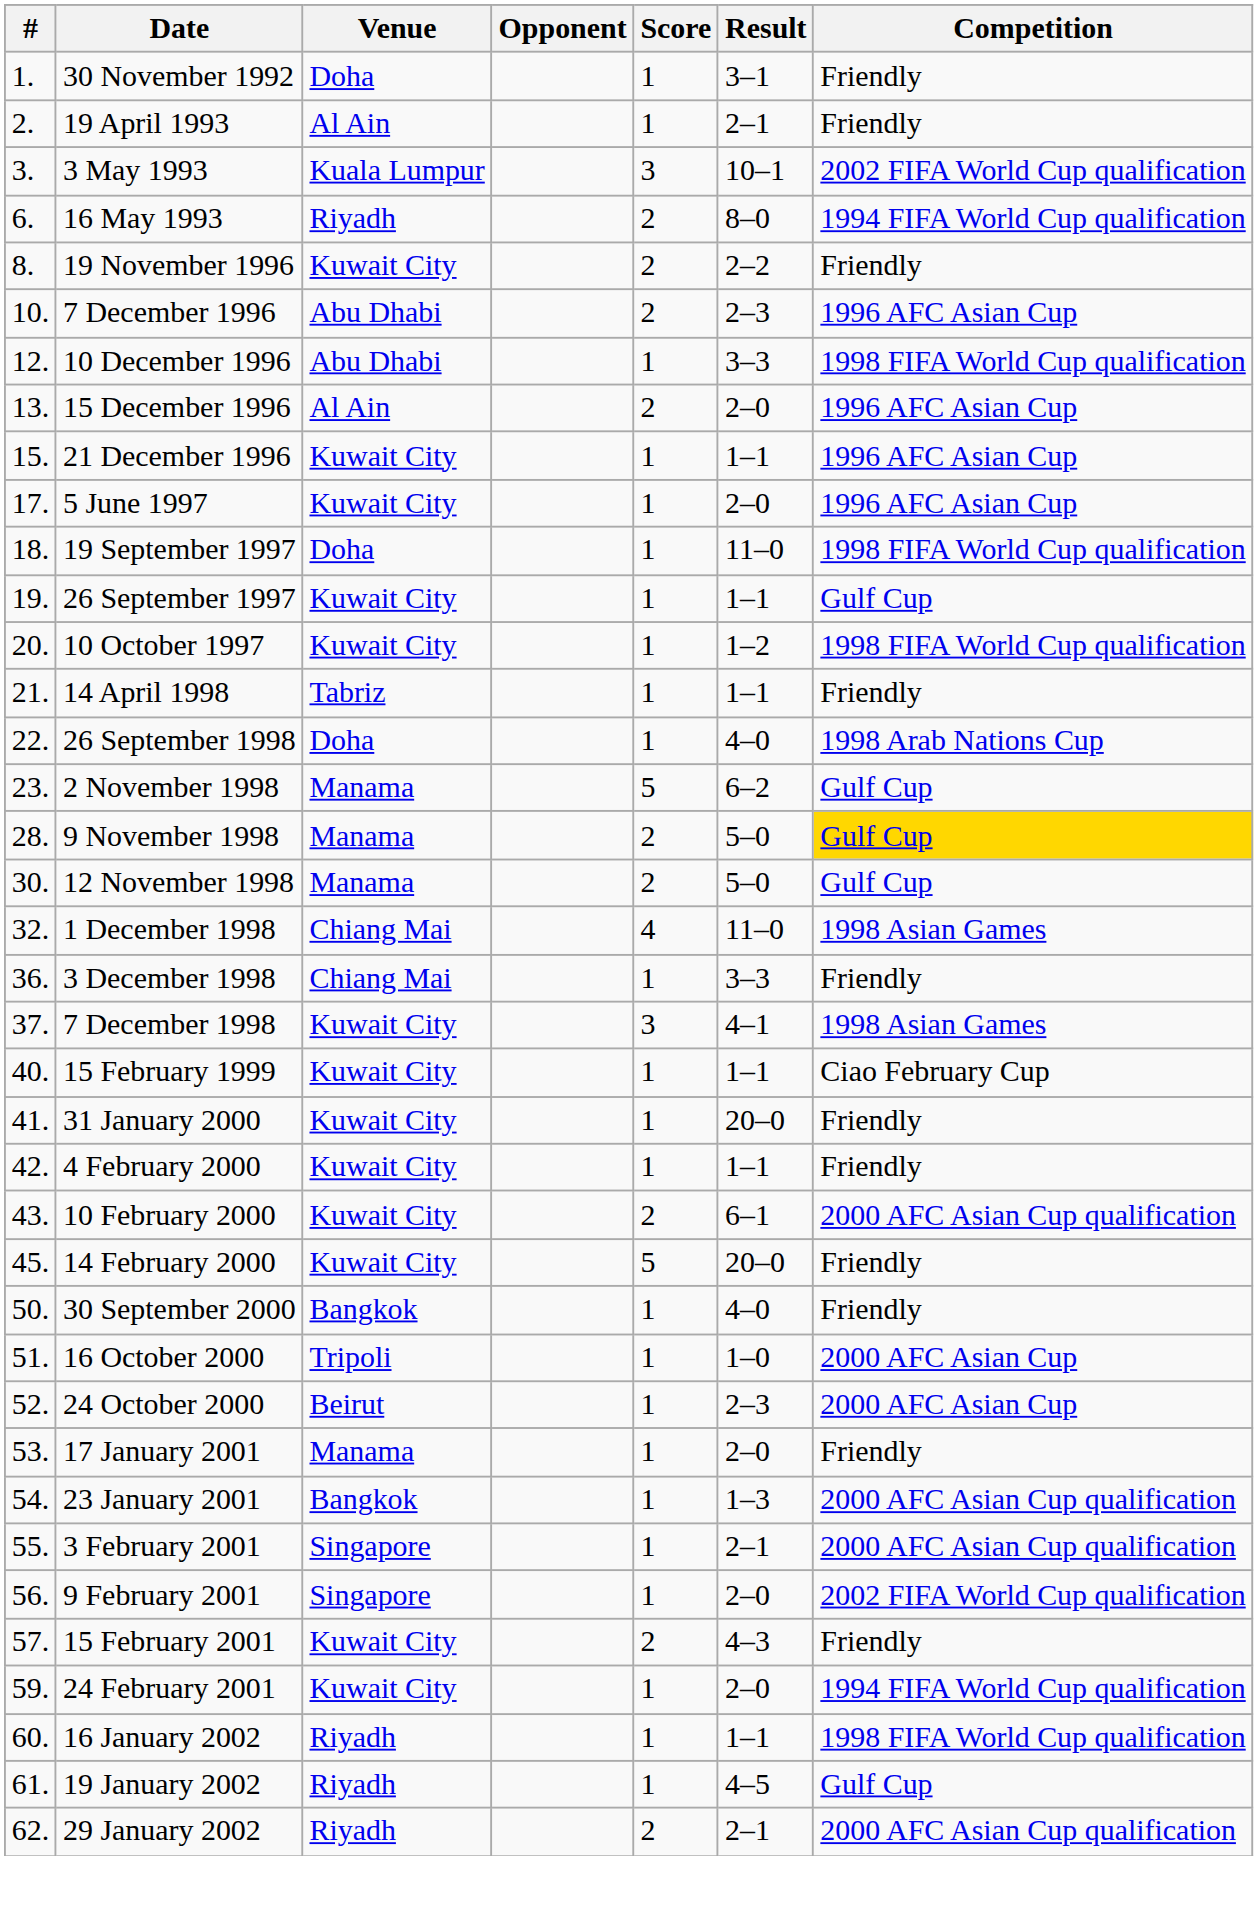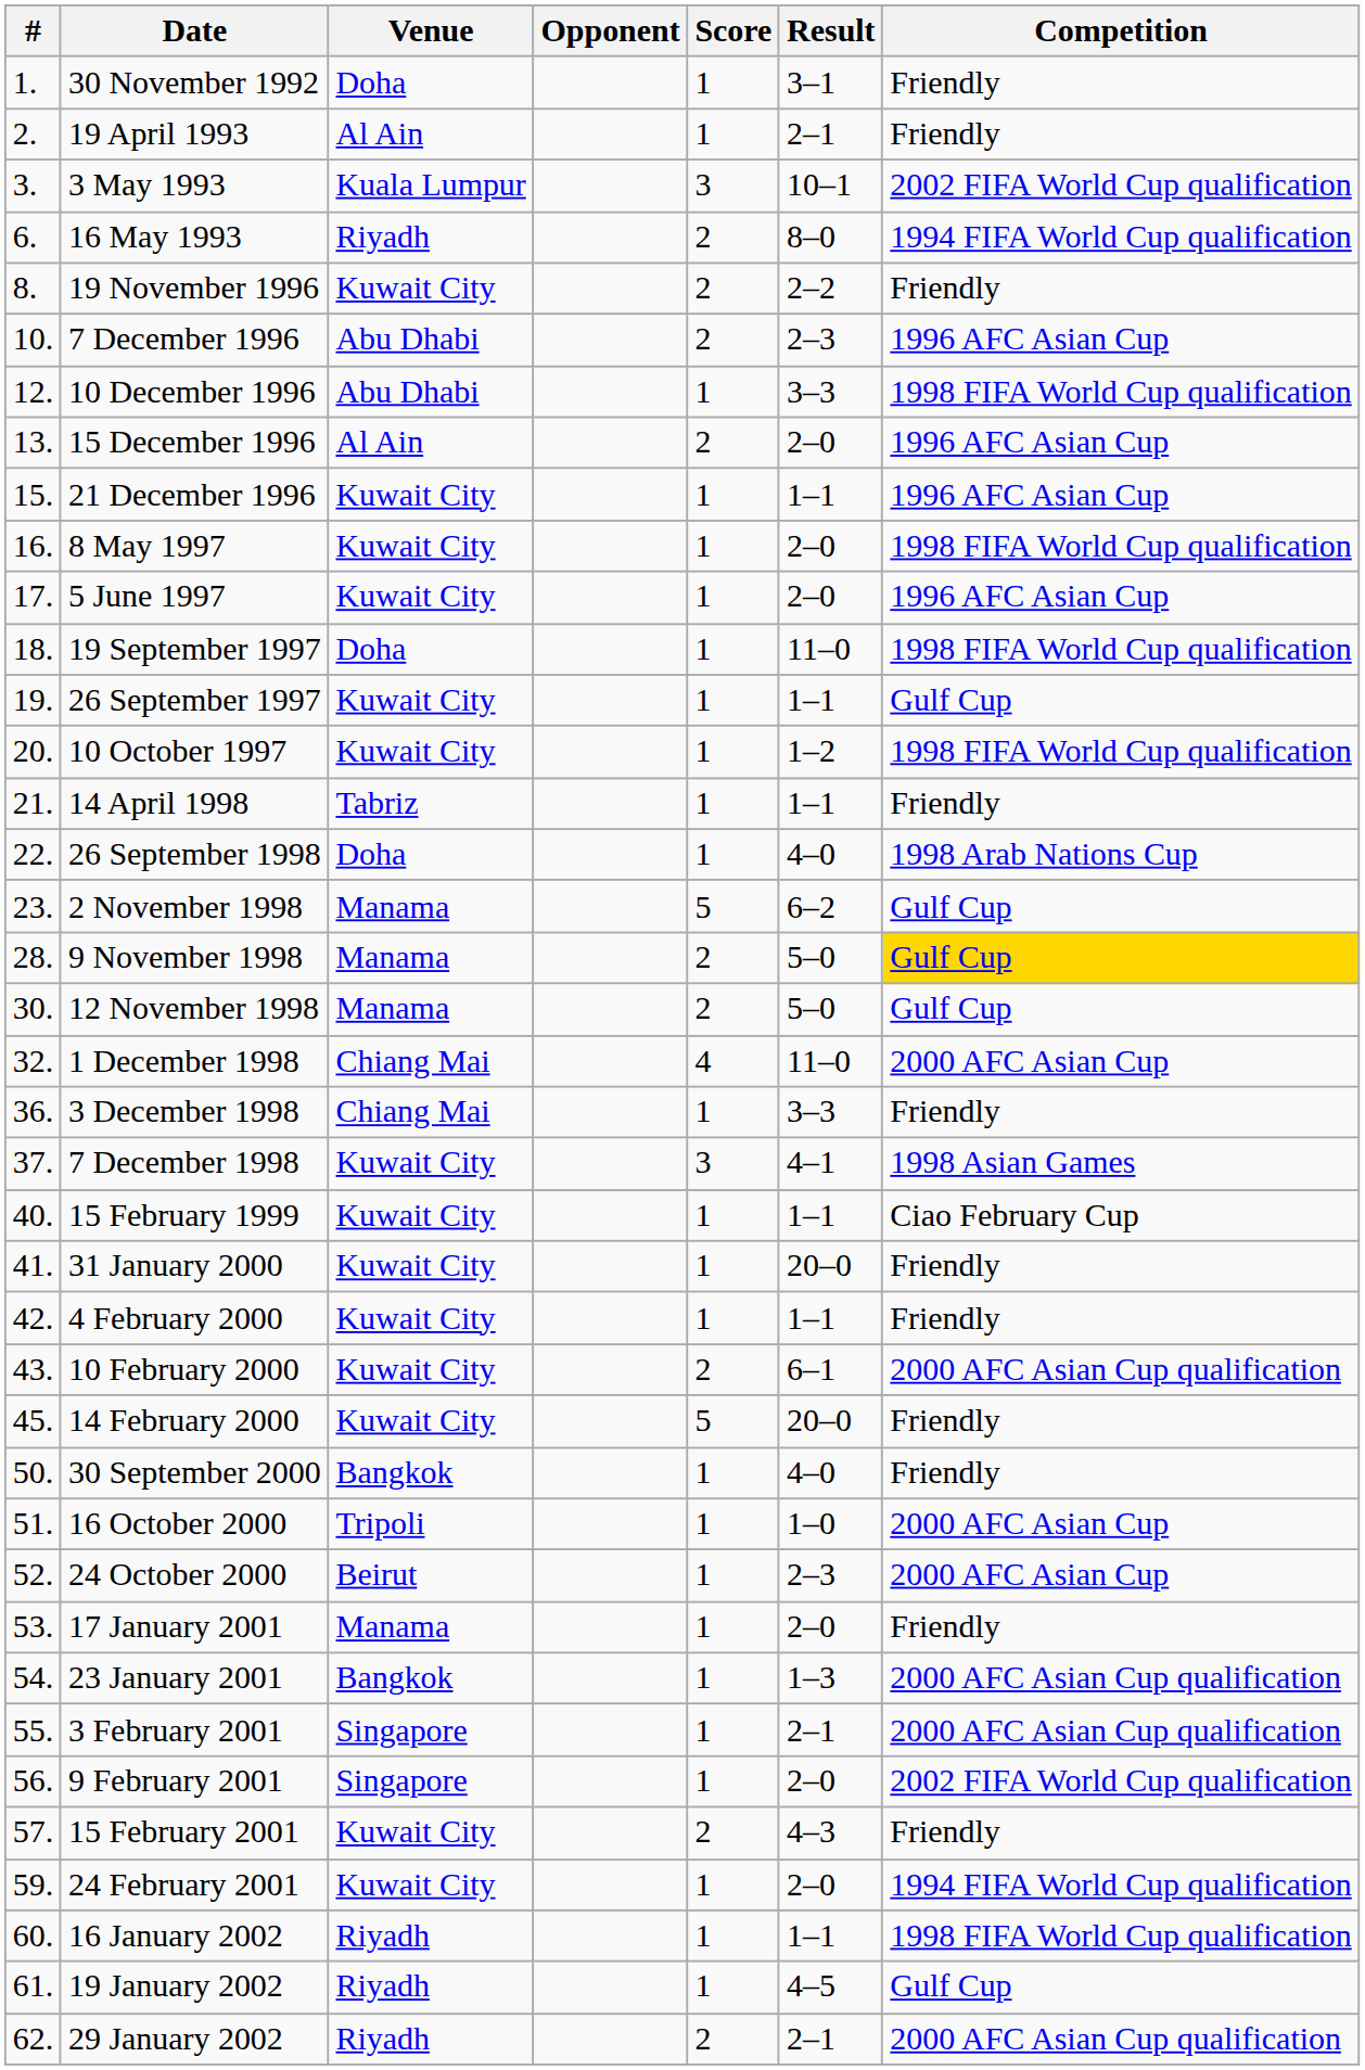+ row: 16. | 8 May 1997 | Kuwait City | 1 | 2–0 | 1998 FIFA World Cup qualification
1 December 1998 | Competition: 1998 Asian Games -> 2000 AFC Asian Cup
